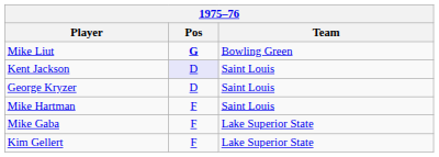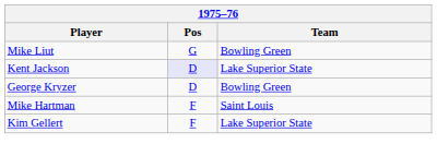Mike Liut | Pos: bold -> normal
Kent Jackson | Team: Saint Louis -> Lake Superior State
George Kryzer | Team: Saint Louis -> Bowling Green
- row: Mike Gaba | F | Lake Superior State
